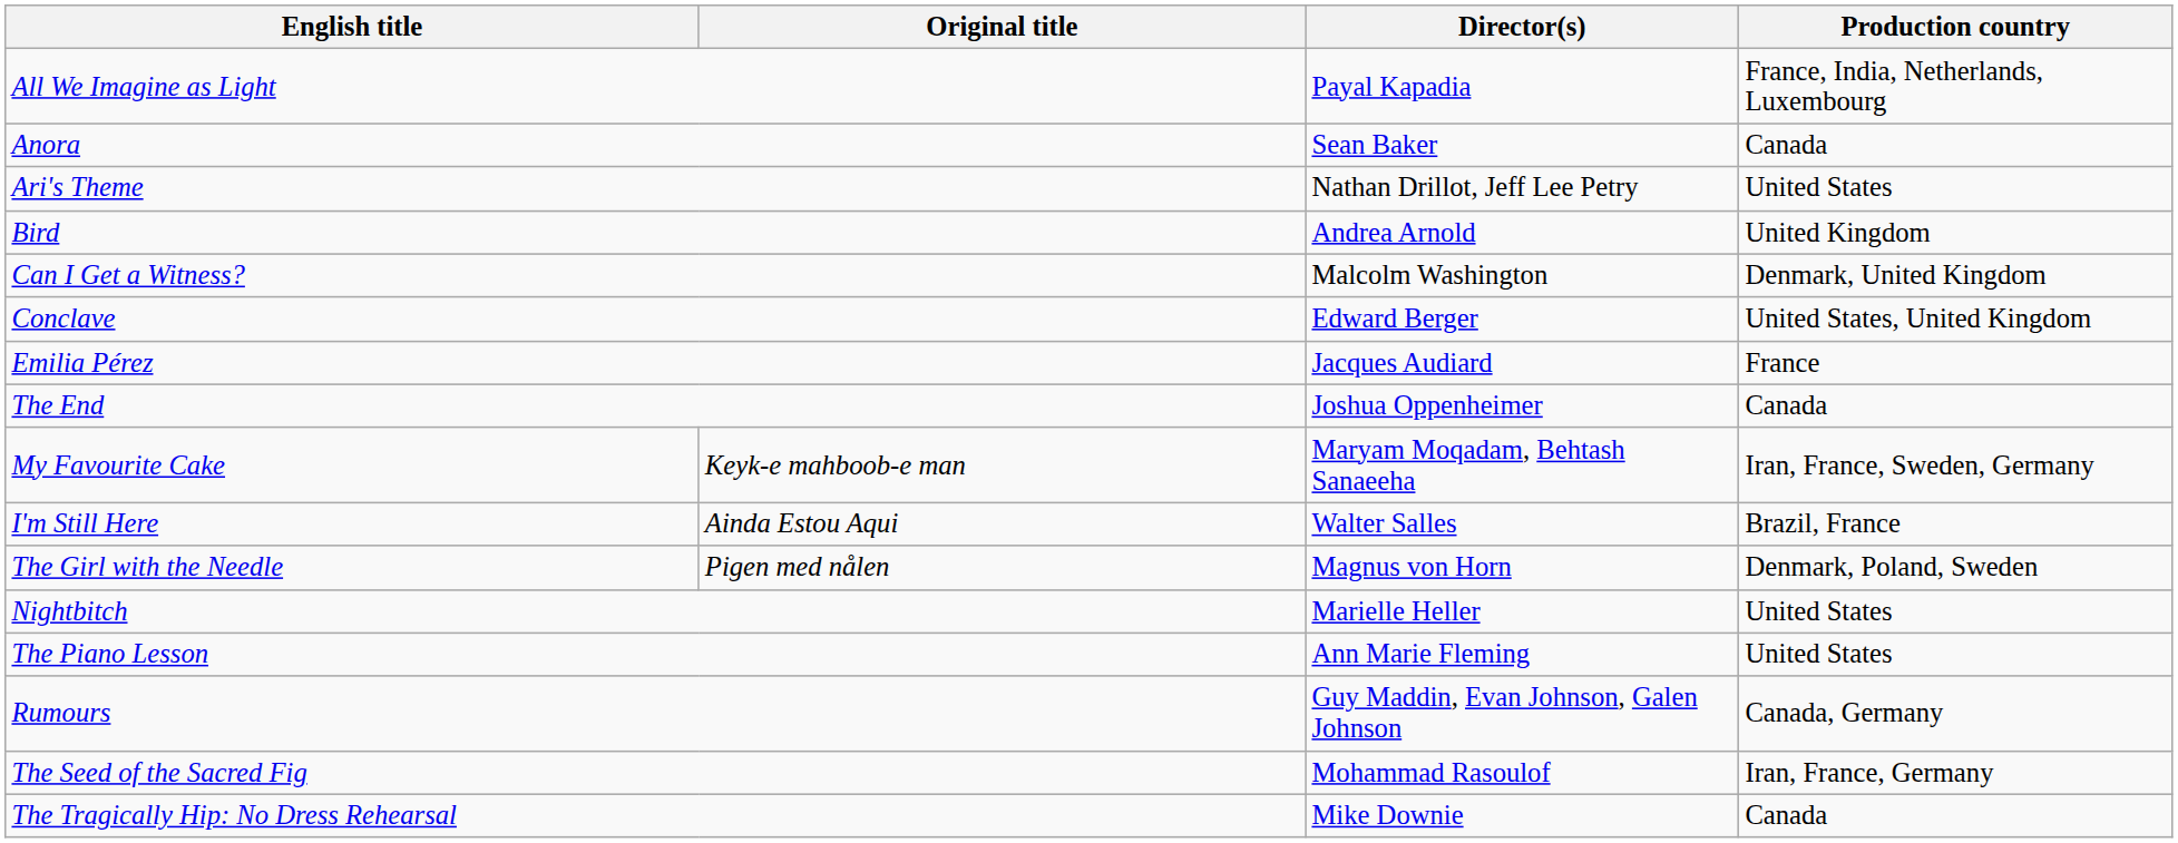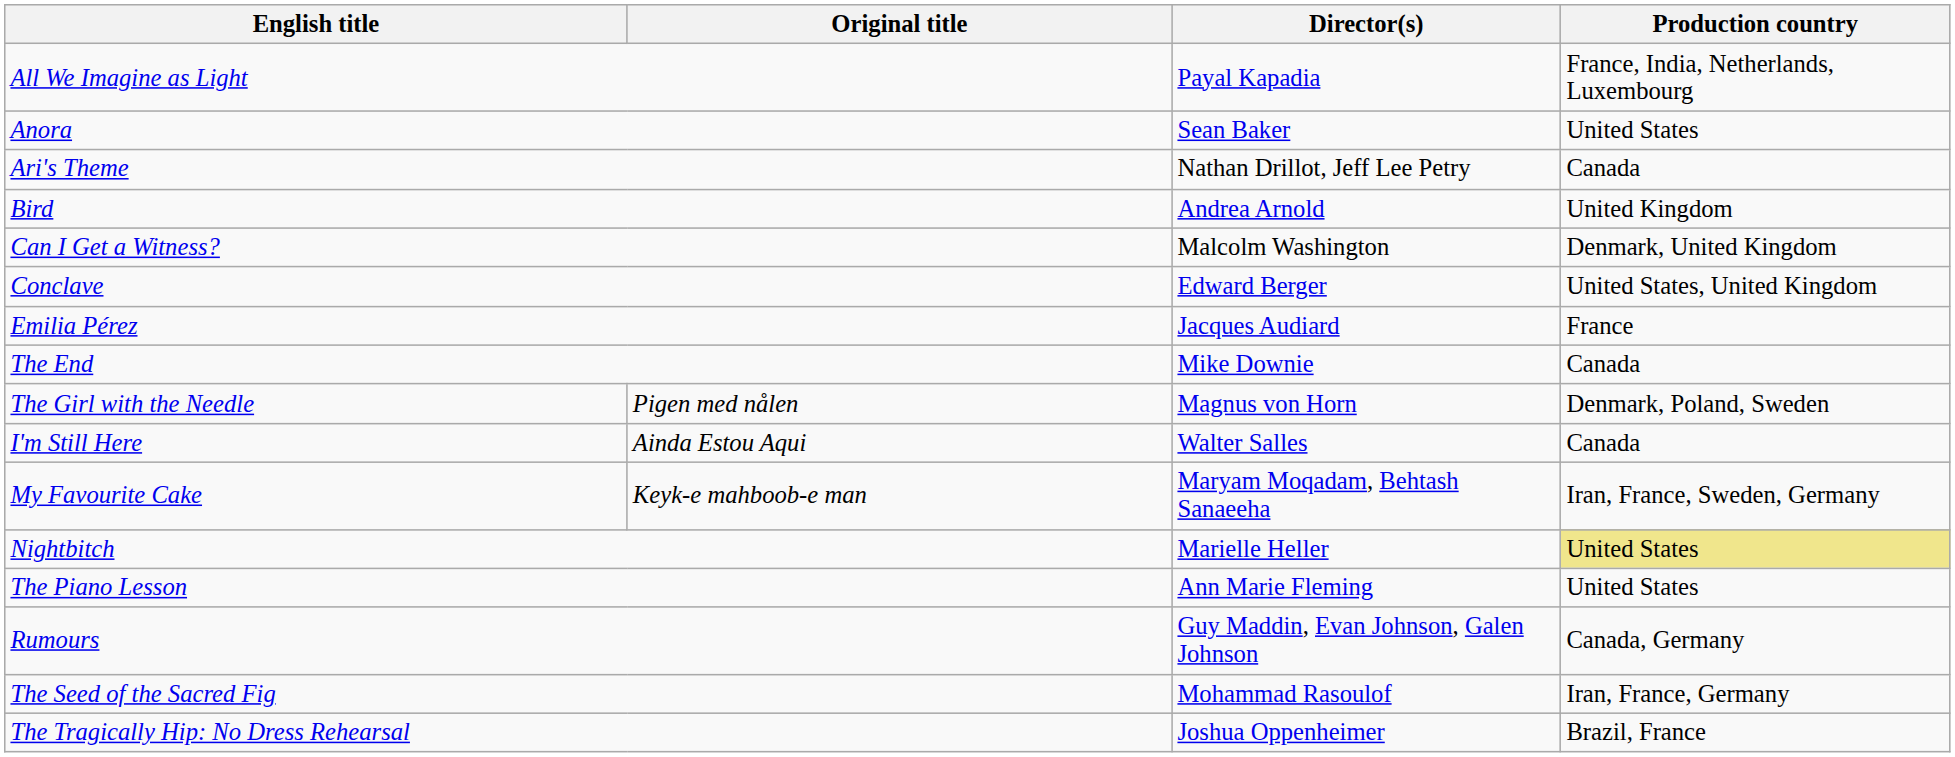Anora | Production country: Canada -> United States
Ari's Theme | Production country: United States -> Canada
The End | Director(s): Joshua Oppenheimer -> Mike Downie
rows swapped: The Girl with the Needle <-> My Favourite Cake
I'm Still Here | Production country: Brazil, France -> Canada
Nightbitch | Production country: no background -> khaki background
The Tragically Hip: No Dress Rehearsal | Director(s): Mike Downie -> Joshua Oppenheimer
The Tragically Hip: No Dress Rehearsal | Production country: Canada -> Brazil, France
